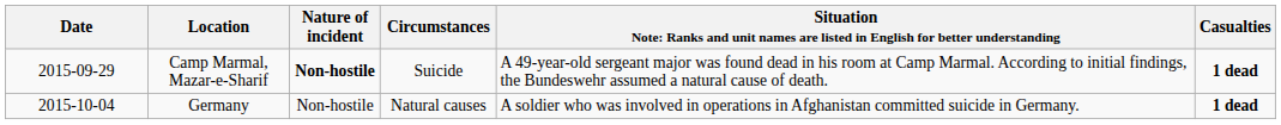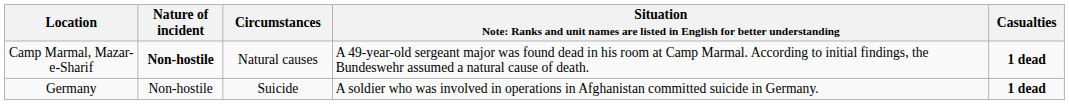- column: Date | 2015-09-29 | 2015-10-04
Camp Marmal, Mazar-e-Sharif | Circumstances: Suicide -> Natural causes
Germany | Circumstances: Natural causes -> Suicide
